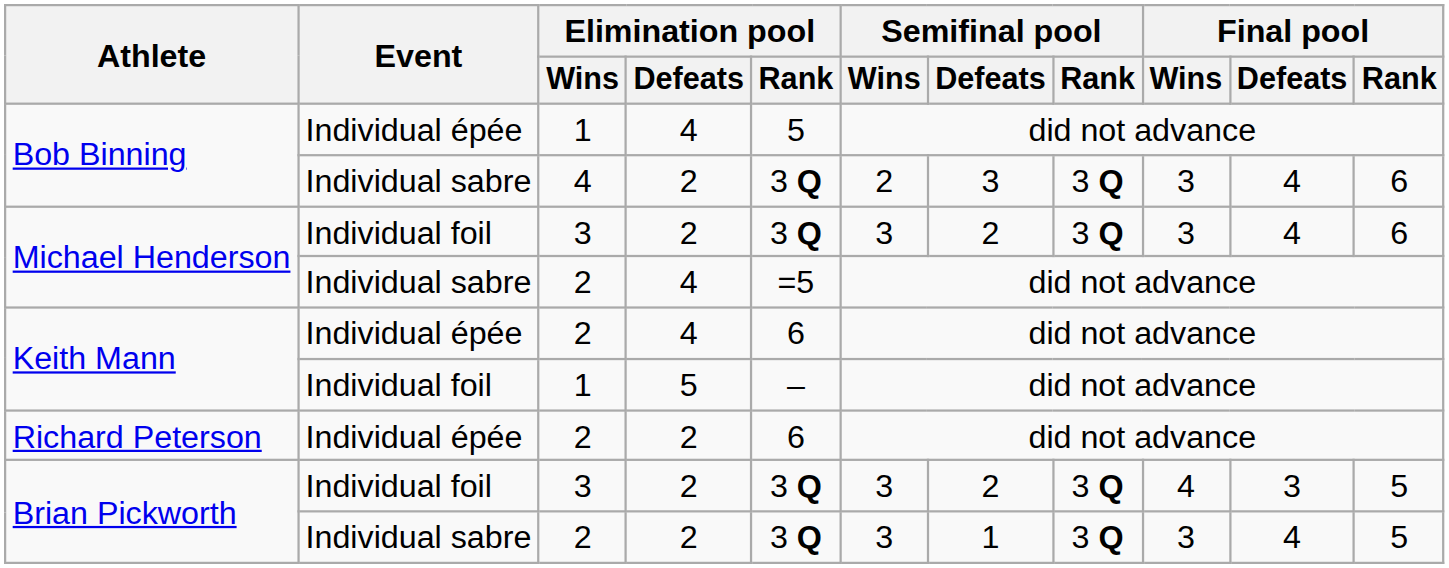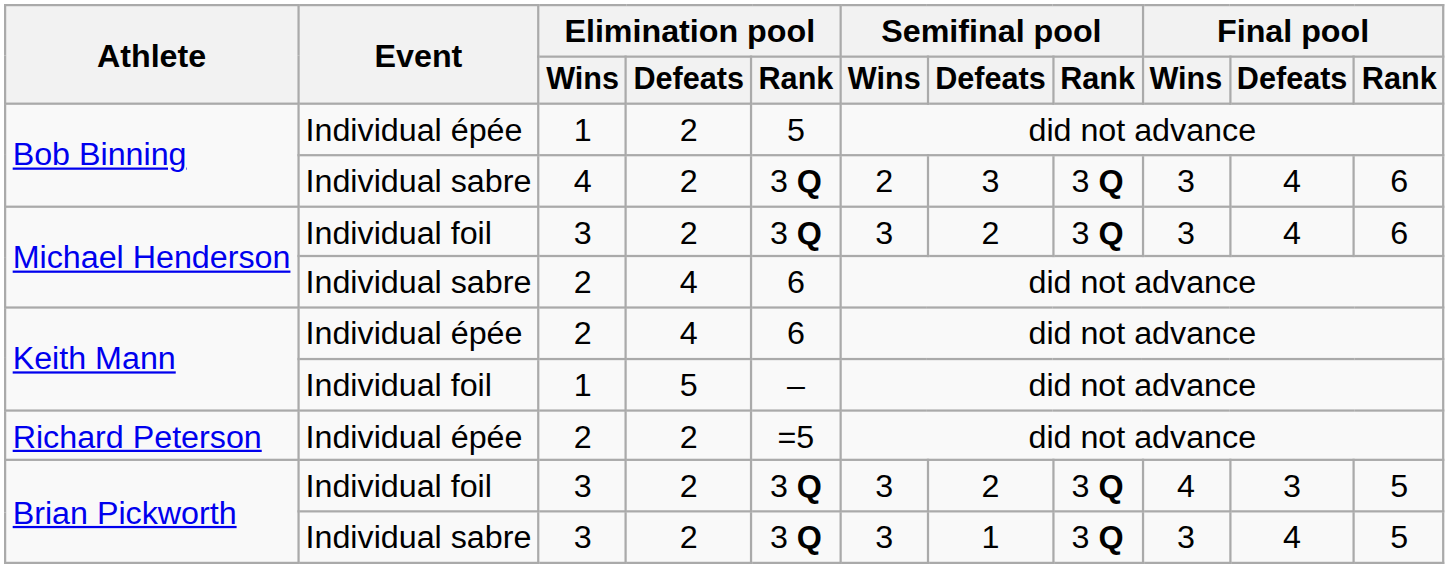Bob Binning / Individual épée | Elimination pool / Defeats: 4 -> 2
Michael Henderson / Individual sabre | Elimination pool / Rank: =5 -> 6
Richard Peterson | Elimination pool / Rank: 6 -> =5
Brian Pickworth / Individual sabre | Elimination pool / Wins: 2 -> 3
